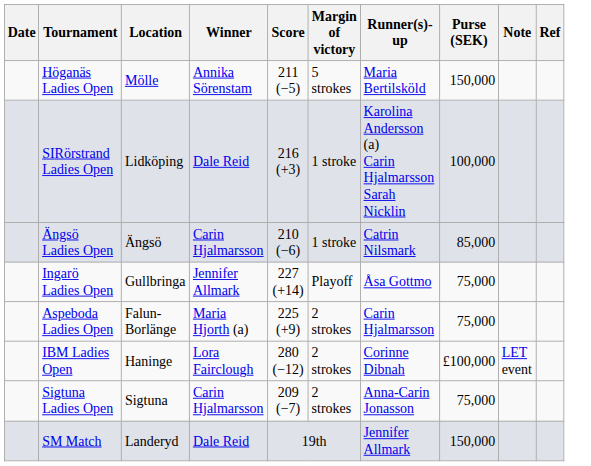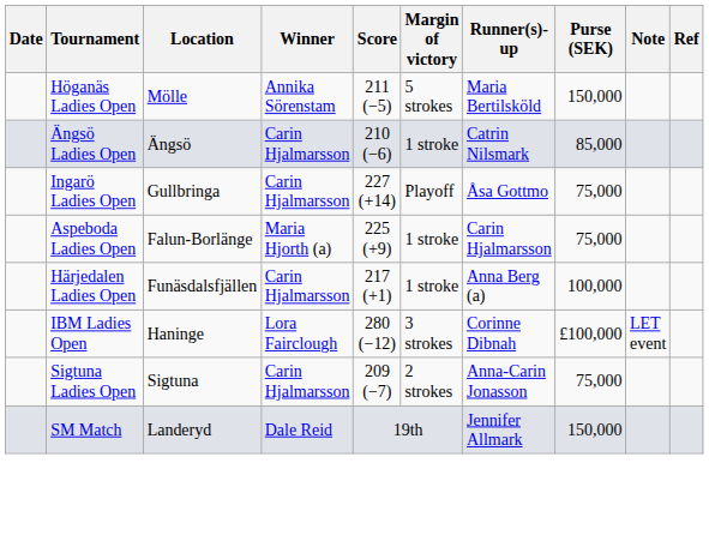- row: SIRörstrand Ladies Open | Lidköping | Dale Reid | 216 (+3) | 1 stroke | Karolina Andersson (a) Carin Hjalmarsson Sarah Nicklin | 100,000
Ingarö Ladies Open | Winner: Jennifer Allmark -> Carin Hjalmarsson
Aspeboda Ladies Open | Margin of victory: 2 strokes -> 1 stroke
+ row: Härjedalen Ladies Open | Funäsdalsfjällen | Carin Hjalmarsson | 217 (+1) | 1 stroke | Anna Berg (a) | 100,000
IBM Ladies Open | Margin of victory: 2 strokes -> 3 strokes
